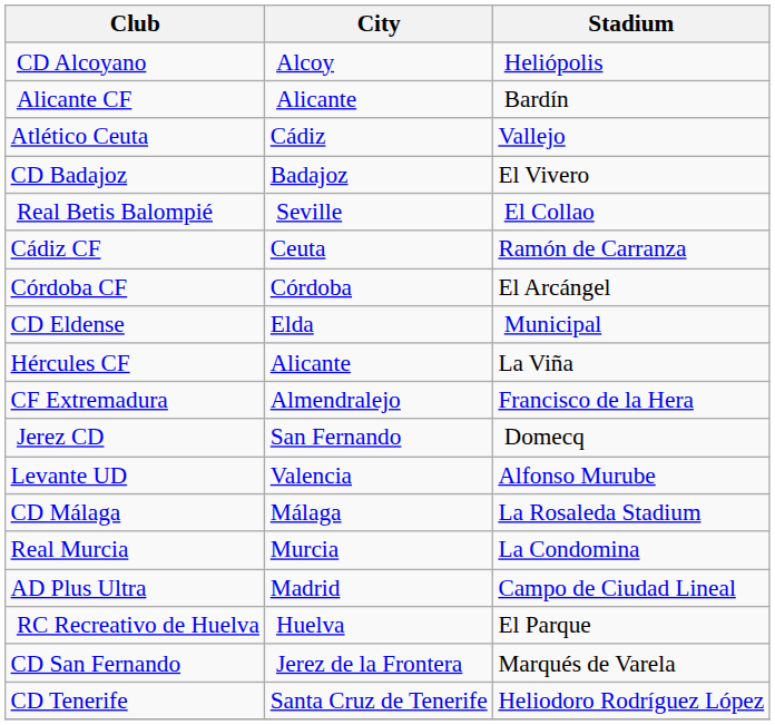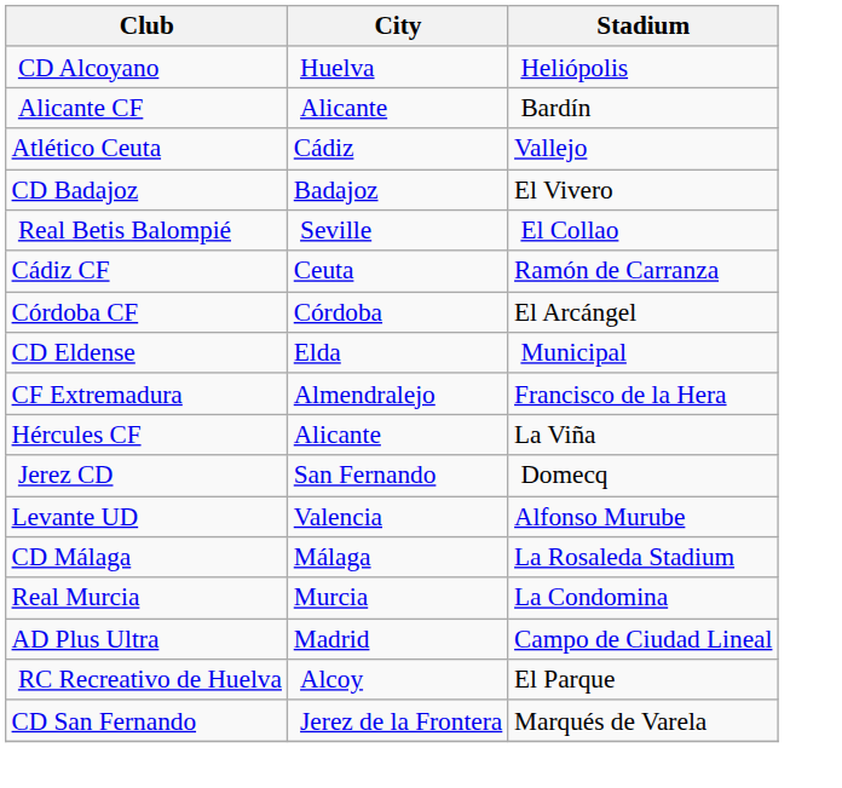CD Alcoyano | City: Alcoy -> Huelva
rows swapped: CF Extremadura <-> Hércules CF
RC Recreativo de Huelva | City: Huelva -> Alcoy
- row: CD Tenerife | Santa Cruz de Tenerife | Heliodoro Rodríguez López
